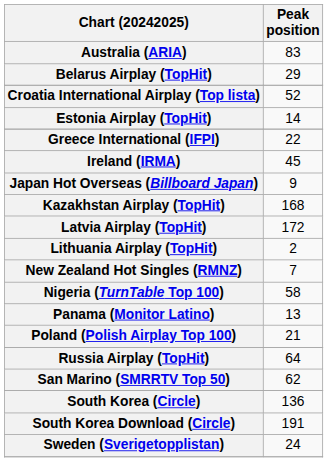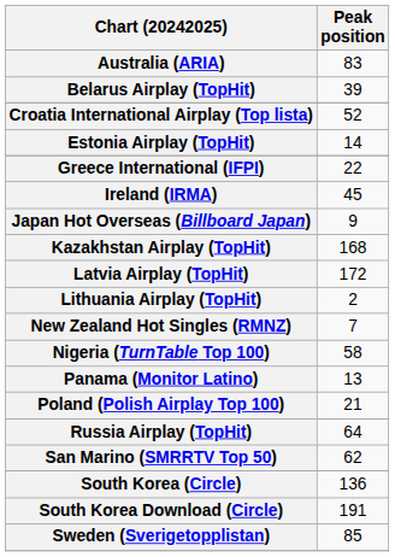Belarus Airplay (TopHit) | Peak position: 29 -> 39
Sweden (Sverigetopplistan) | Peak position: 24 -> 85
